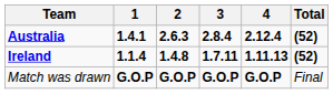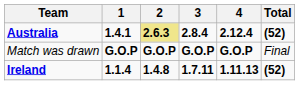Australia | 2: no background -> khaki background
rows swapped: Ireland <-> Match was drawn
